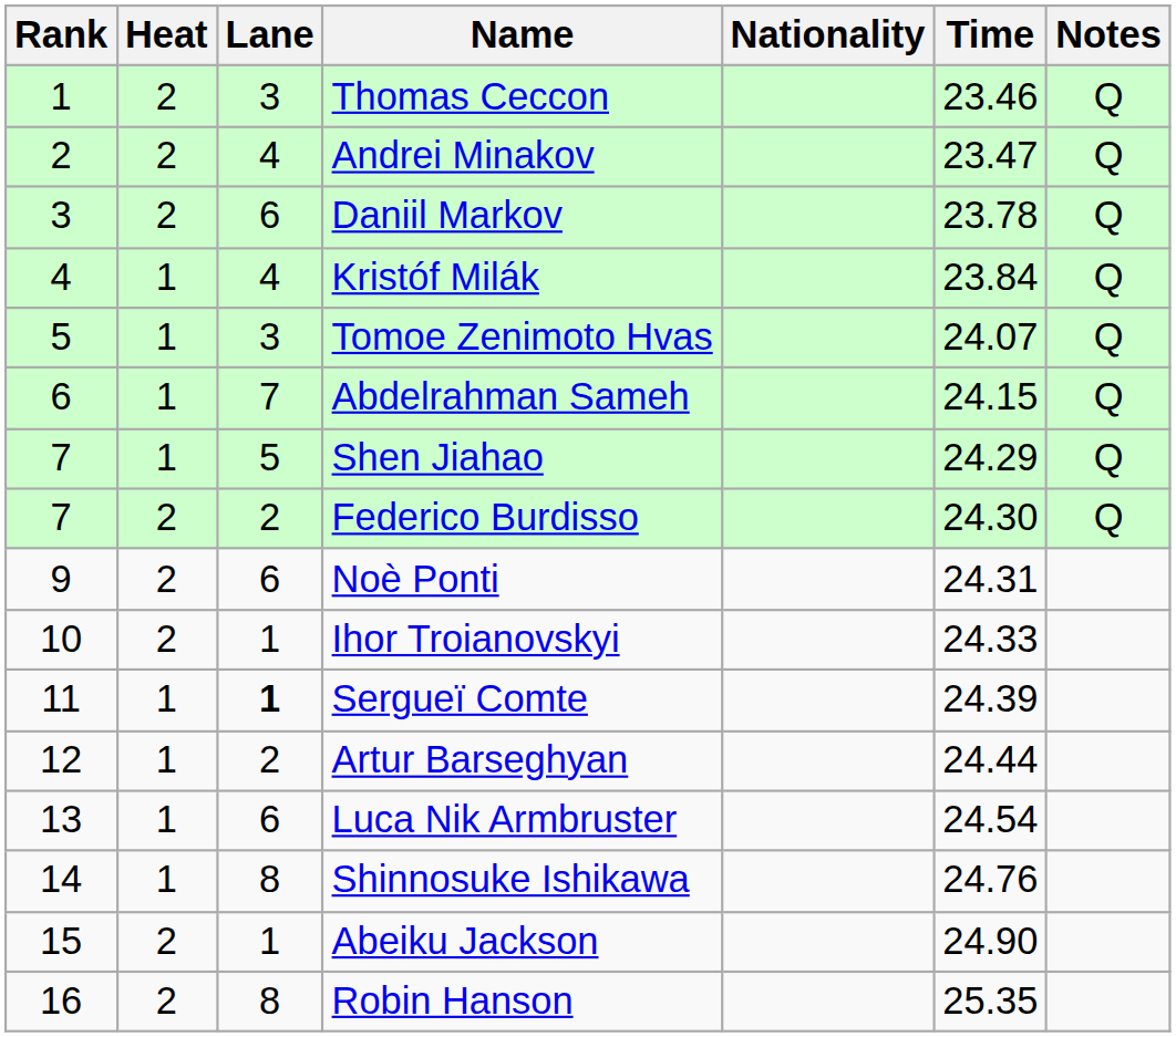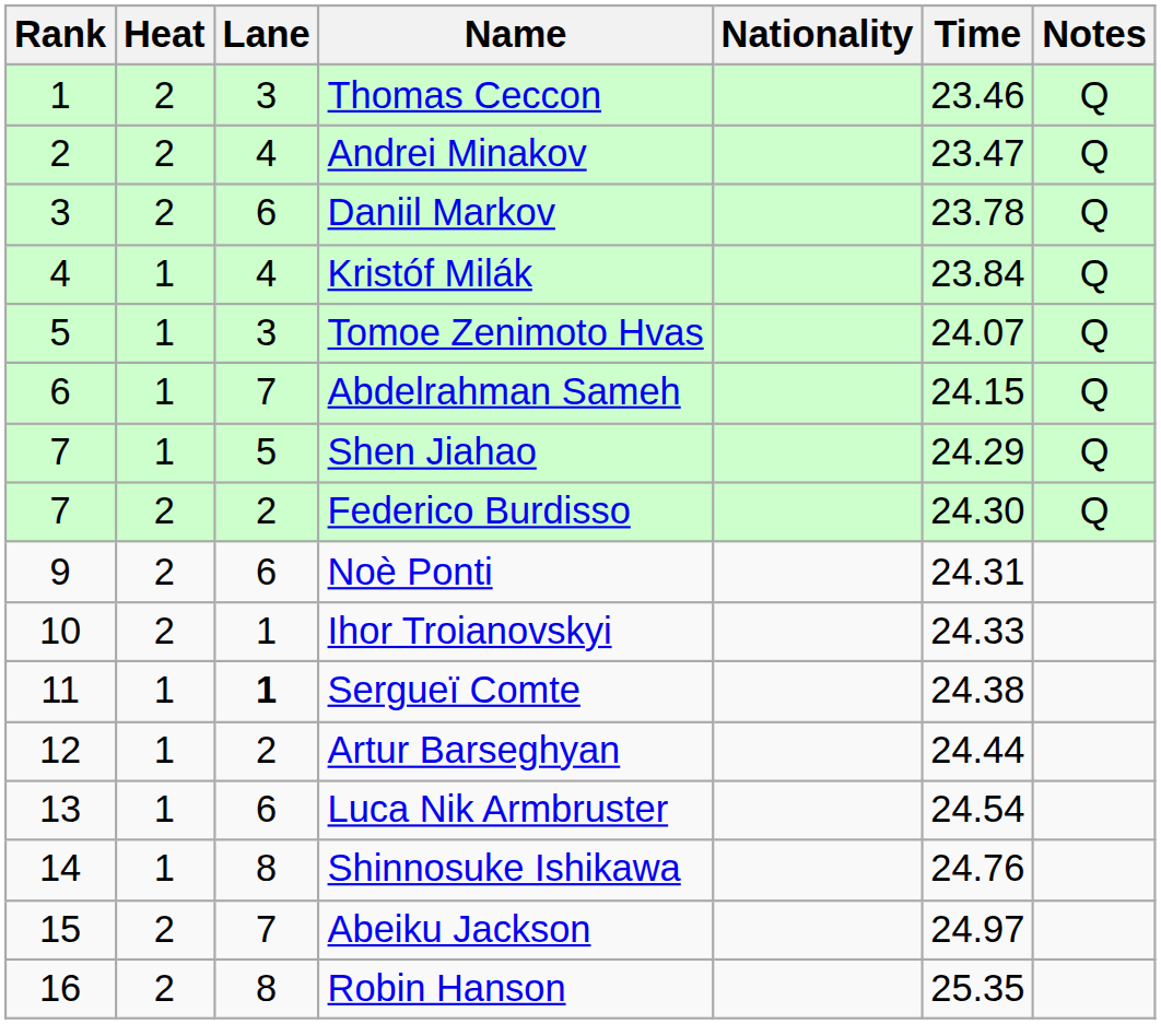Sergueï Comte | Time: 24.39 -> 24.38
Abeiku Jackson | Lane: 1 -> 7
Abeiku Jackson | Time: 24.90 -> 24.97
